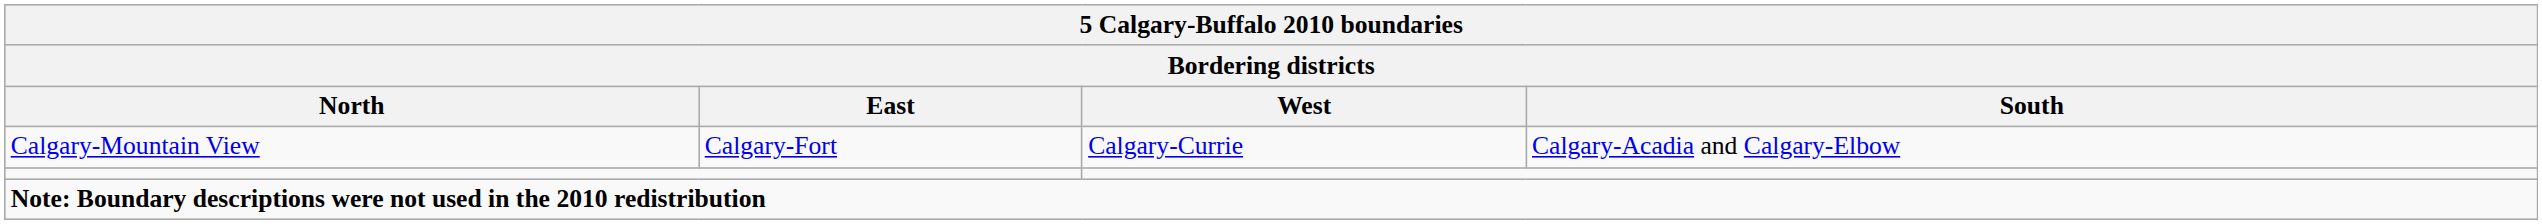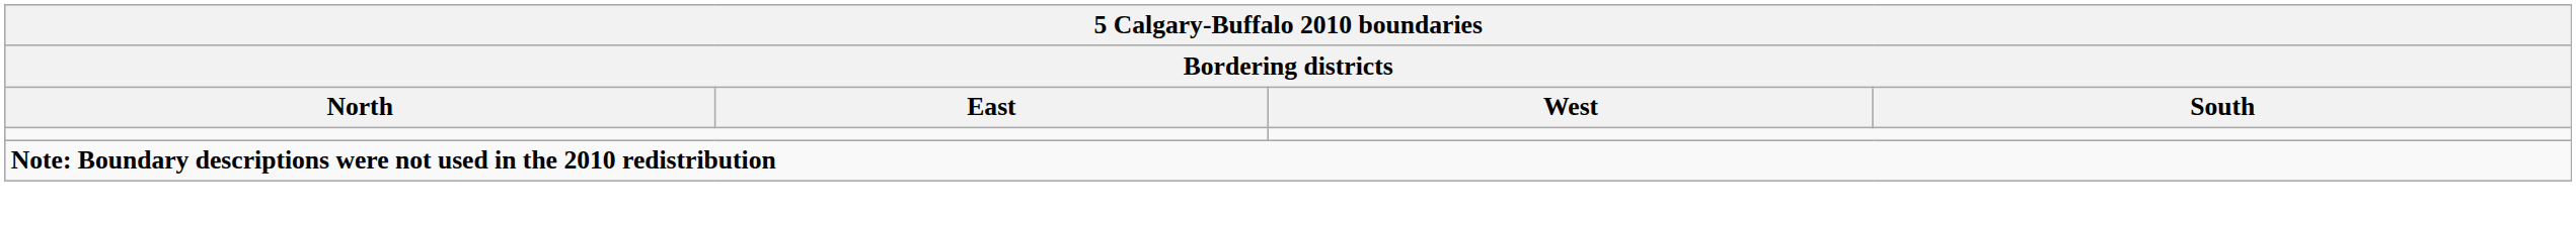- row: Calgary-Mountain View | Calgary-Fort | Calgary-Currie | Calgary-Acadia and Calgary-Elbow
